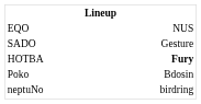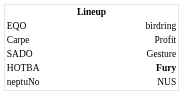EQO | column 3: NUS -> birdring
+ row: Carpe | Profit
- row: Poko | Bdosin
neptuNo | column 3: birdring -> NUS
